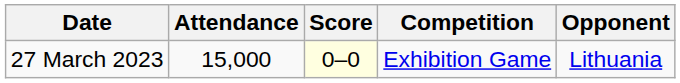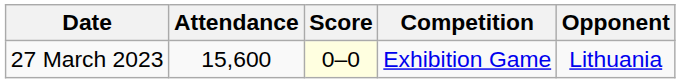27 March 2023 | Attendance: 15,000 -> 15,600
